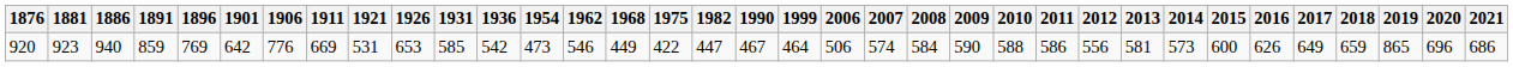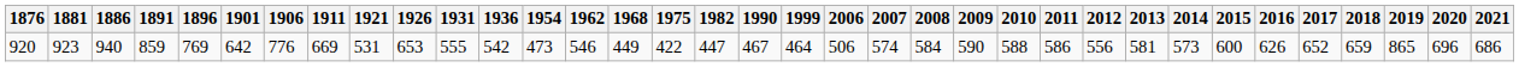920 | 1931: 585 -> 555
920 | 2017: 649 -> 652
